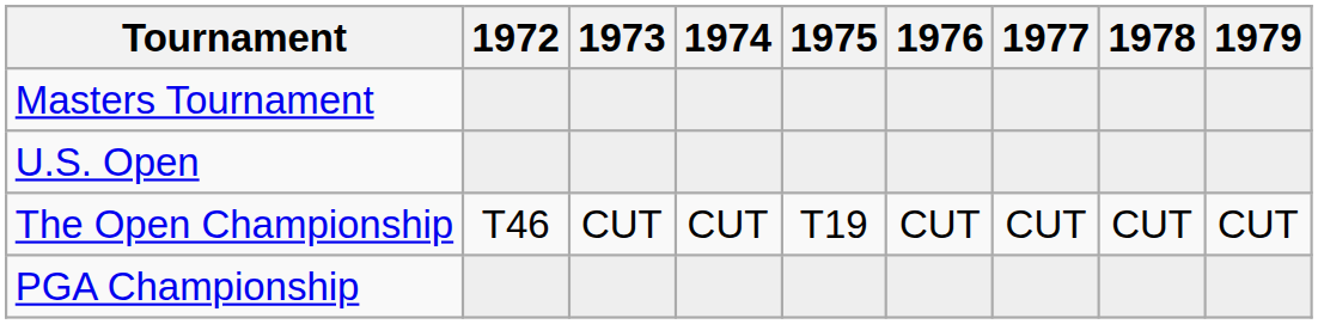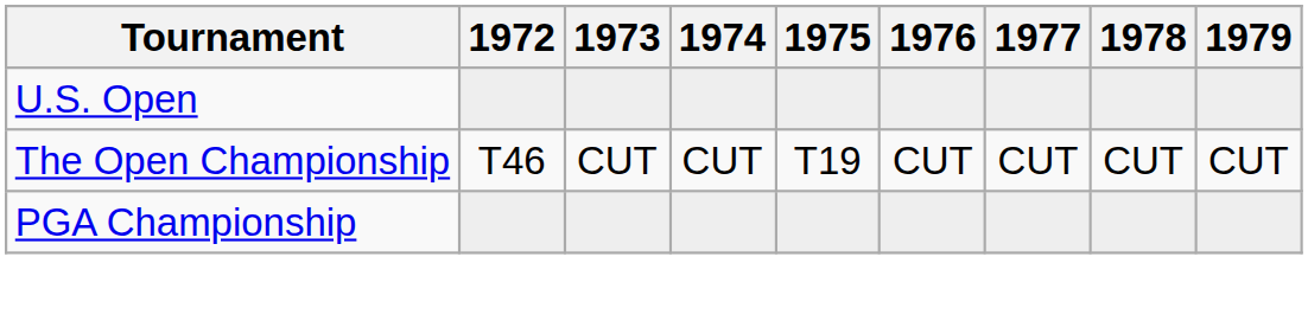- row: Masters Tournament
